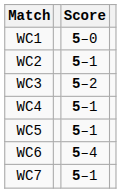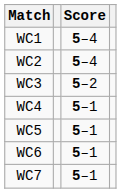WC1 | Score: 5–0 -> 5–4
WC2 | Score: 5–1 -> 5–4
WC6 | Score: 5–4 -> 5–1
